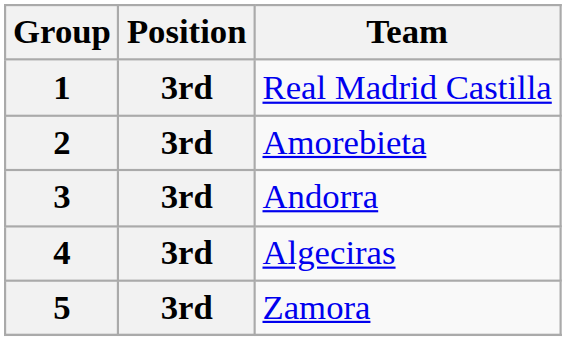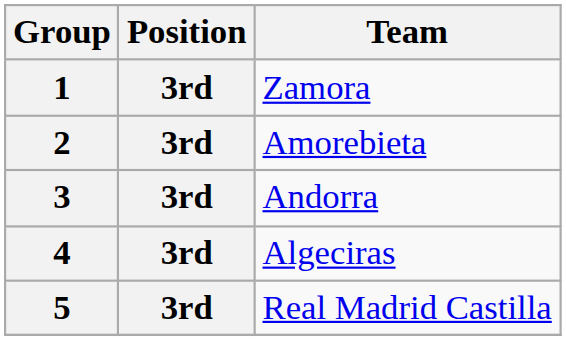1 | Team: Real Madrid Castilla -> Zamora
5 | Team: Zamora -> Real Madrid Castilla
